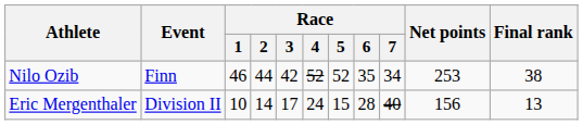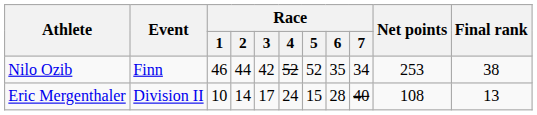Eric Mergenthaler | Net points: 156 -> 108
